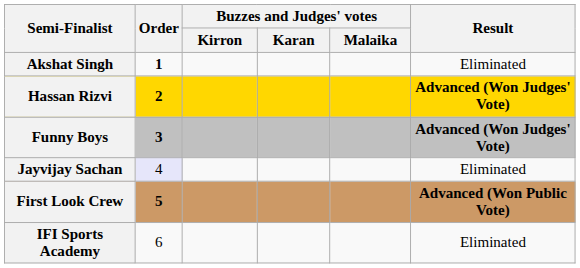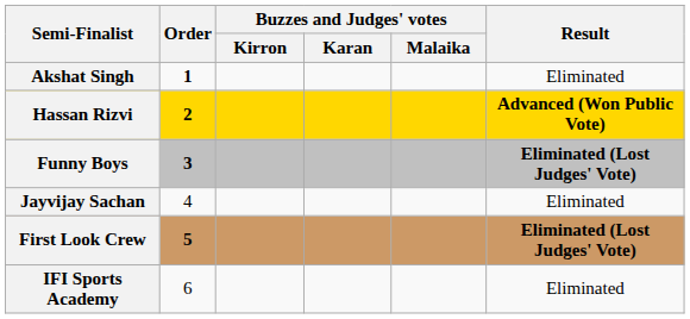Hassan Rizvi | Result: Advanced (Won Judges' Vote) -> Advanced (Won Public Vote)
Funny Boys | Result: Advanced (Won Judges' Vote) -> Eliminated (Lost Judges' Vote)
Jayvijay Sachan | Order: lavender background -> no background
First Look Crew | Result: Advanced (Won Public Vote) -> Eliminated (Lost Judges' Vote)
